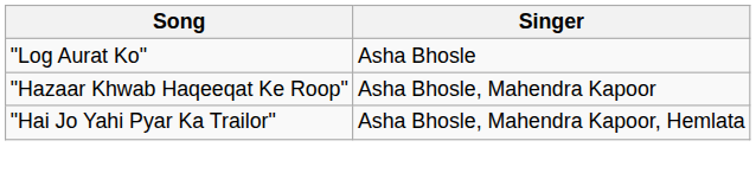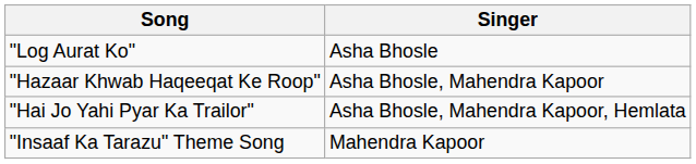+ row: "Insaaf Ka Tarazu" Theme Song | Mahendra Kapoor
